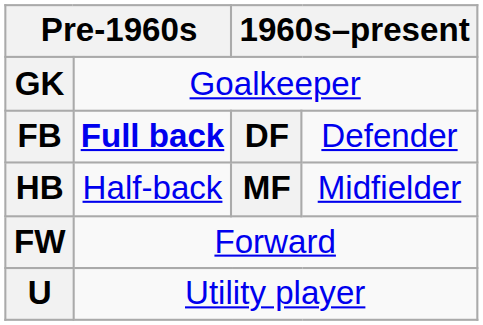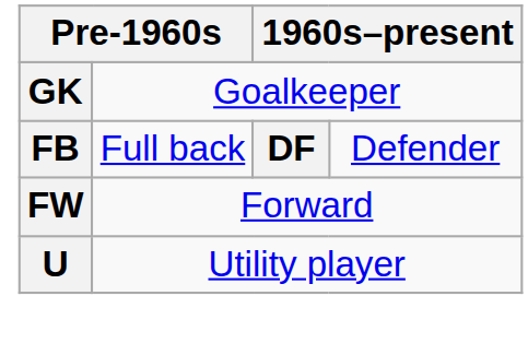FB | column 2: bold -> normal
- row: HB | Half-back | MF | Midfielder
